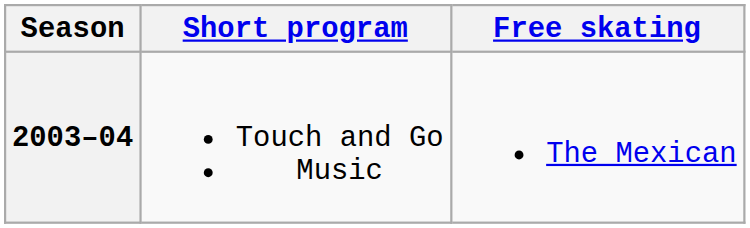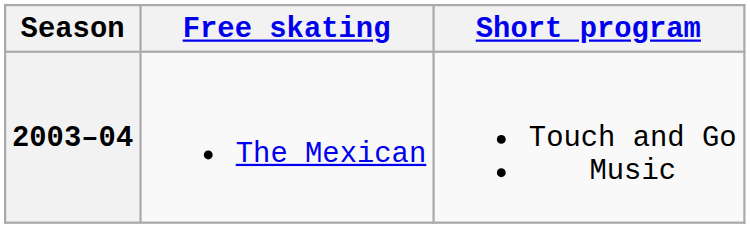columns swapped: Short program <-> Free skating
